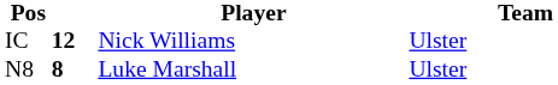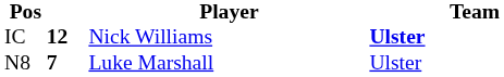IC | Team: normal -> bold
N8 | column 2: 8 -> 7
